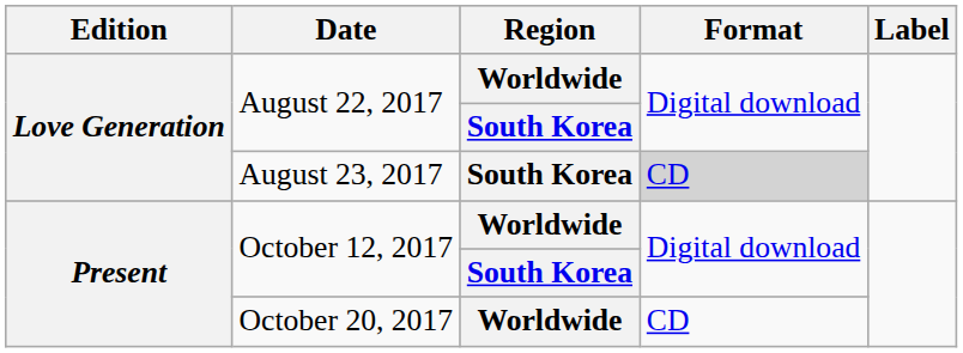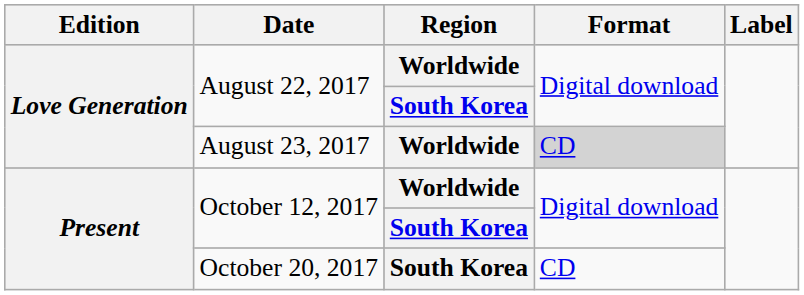August 23, 2017 | Region: South Korea -> Worldwide
October 20, 2017 | Region: Worldwide -> South Korea
